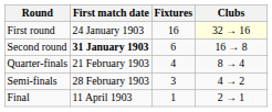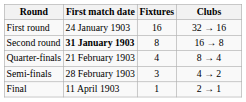First round | Clubs: lightyellow background -> no background
Second round | Fixtures: 6 -> 8
